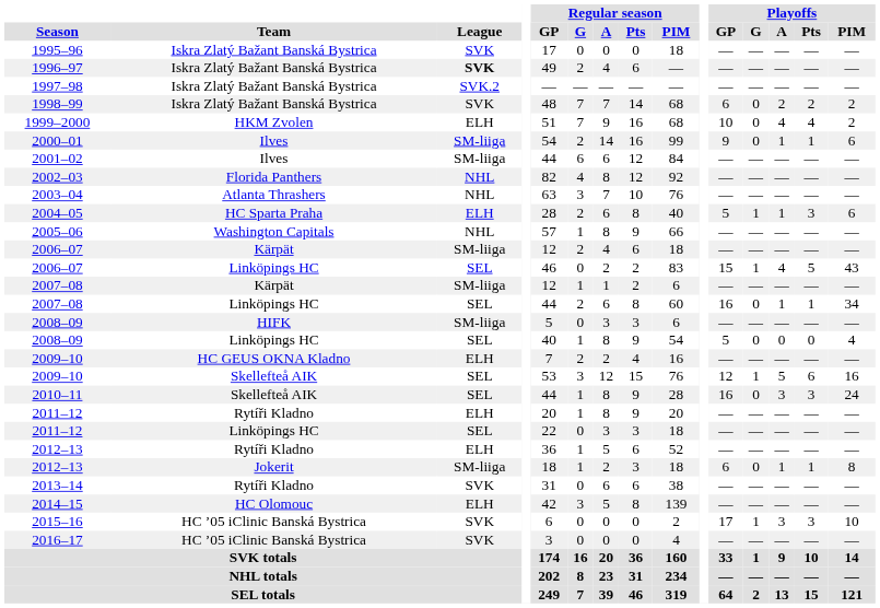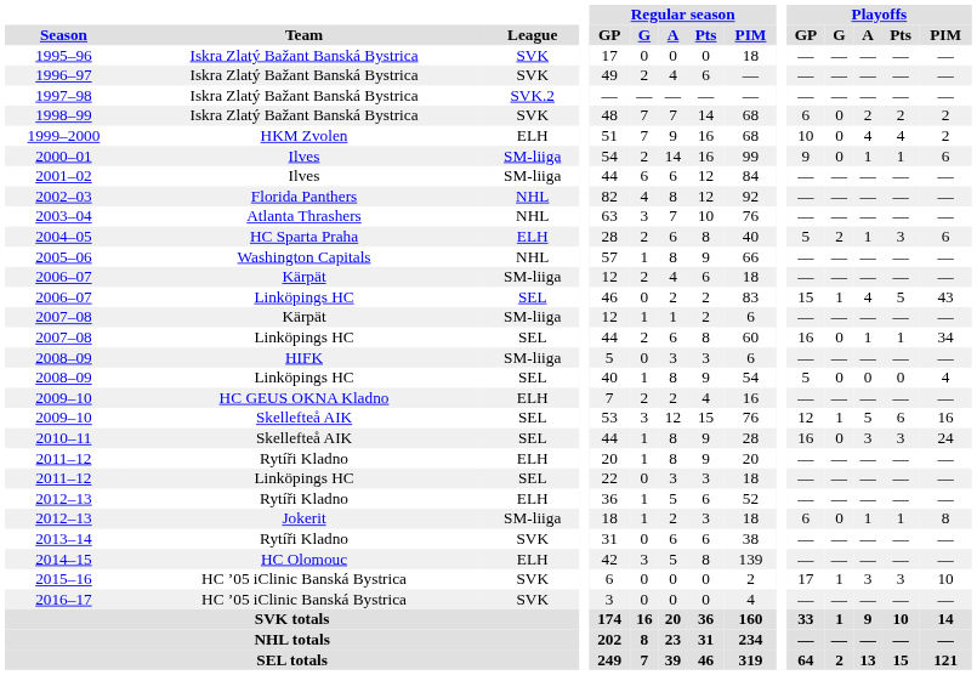1996–97 | League: bold -> normal
2004–05 | Playoffs / G: 1 -> 2
